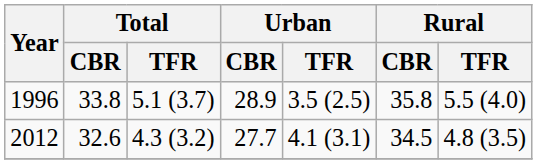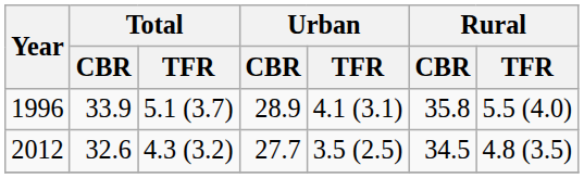1996 | Total / CBR: 33.8 -> 33.9
1996 | Urban / TFR: 3.5 (2.5) -> 4.1 (3.1)
2012 | Urban / TFR: 4.1 (3.1) -> 3.5 (2.5)
